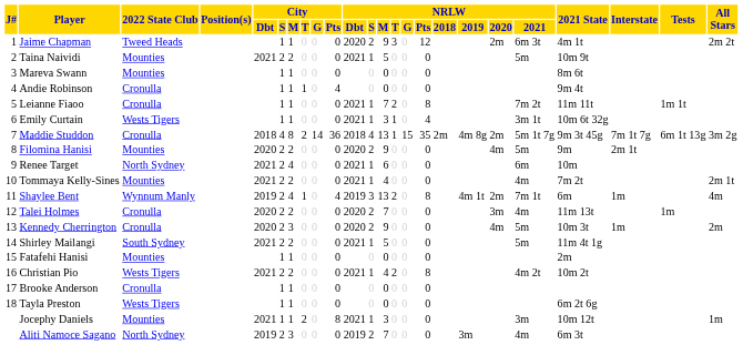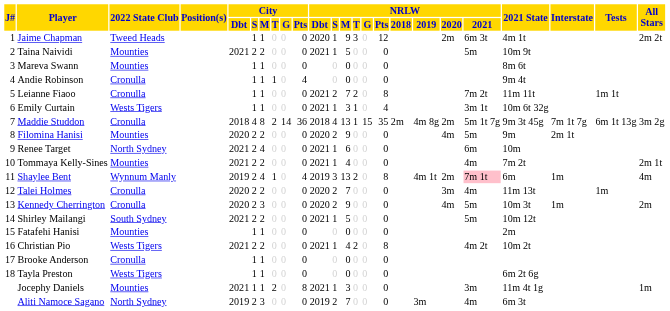Jaime Chapman | NRLW / S: 2 -> 1
Leianne Fiaoo | NRLW / S: 1 -> 2
Shaylee Bent | NRLW / 2021: no background -> pink background
Shirley Mailangi | 2021 State: 11m 4t 1g -> 10m 12t
Jocephy Daniels | 2021 State: 10m 12t -> 11m 4t 1g
